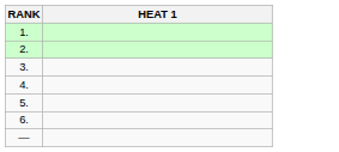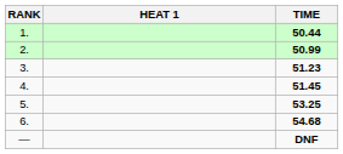+ column: TIME | 50.44 | 50.99 | 51.23 | 51.45 | 53.25 | 54.68 | DNF
